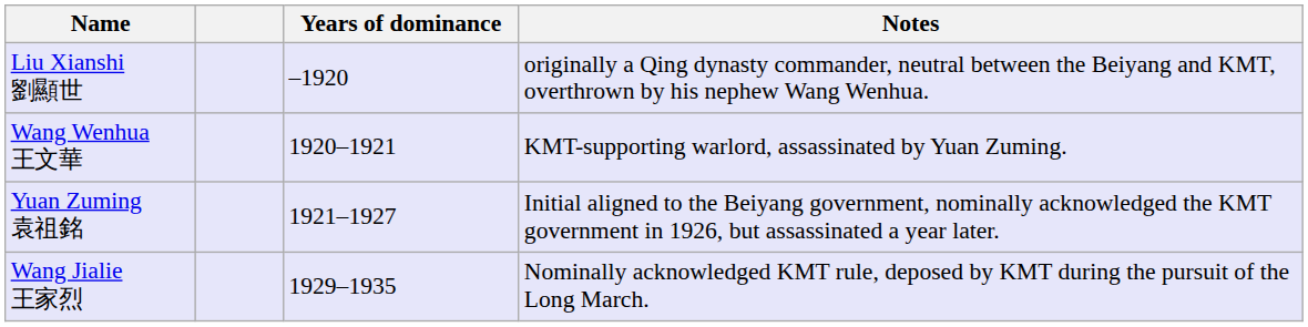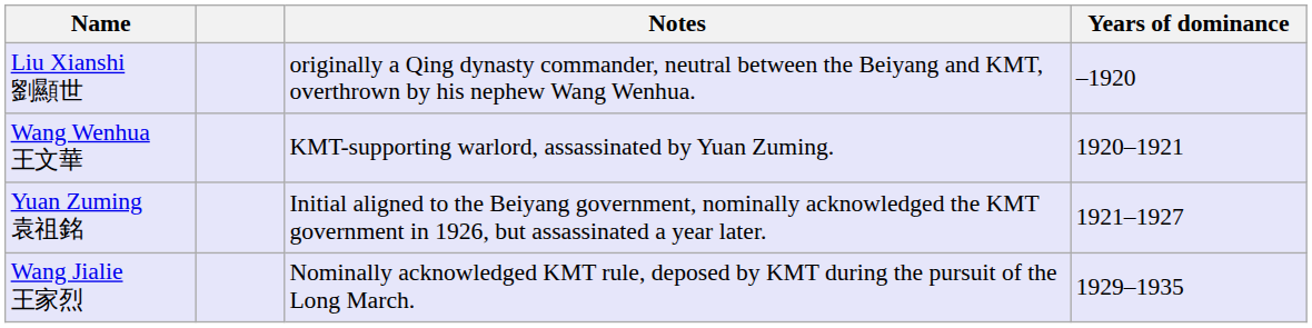columns swapped: Years of dominance <-> Notes
